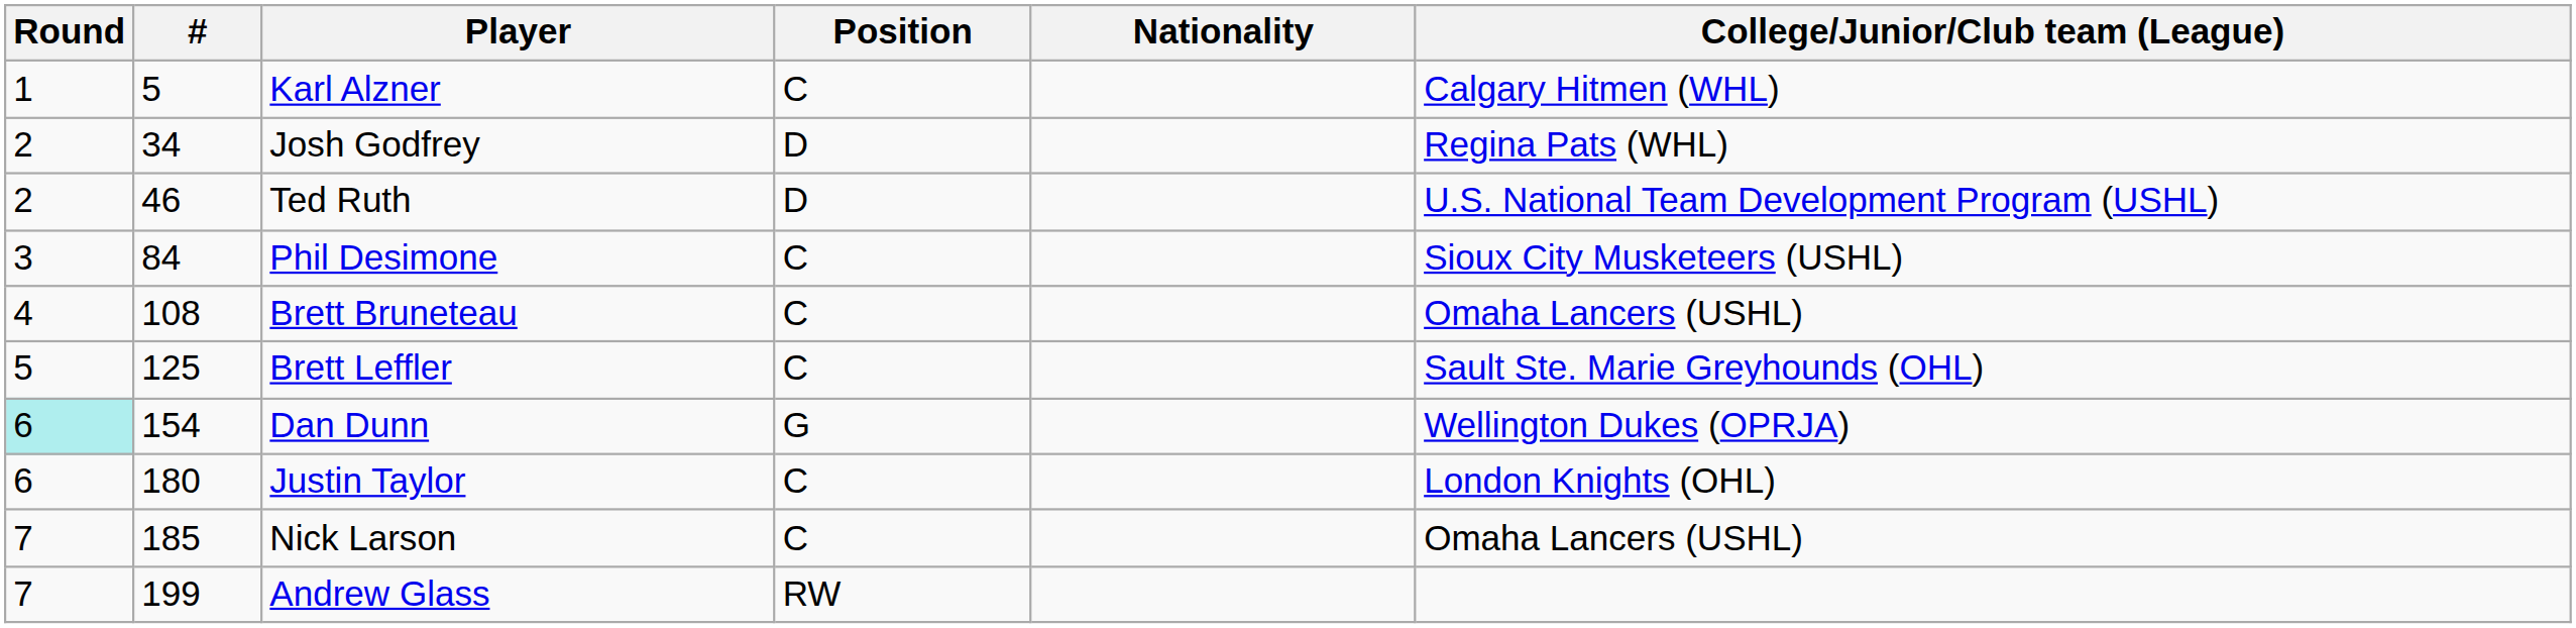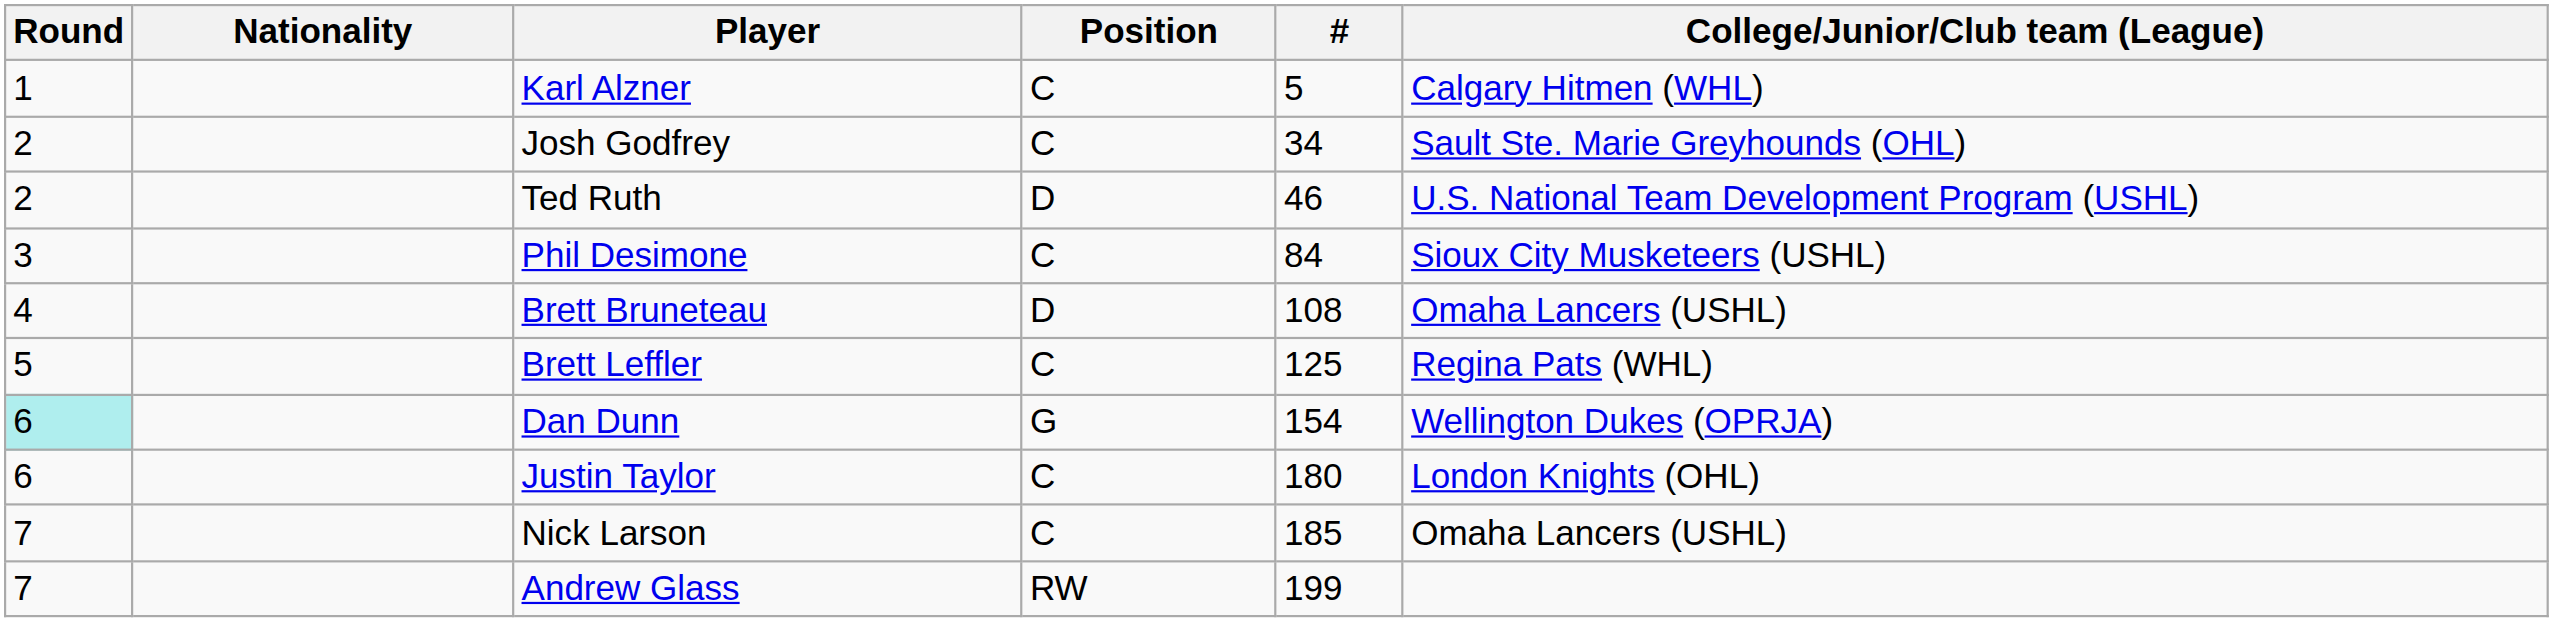columns swapped: # <-> Nationality
Josh Godfrey | Position: D -> C
Josh Godfrey | College/Junior/Club team (League): Regina Pats (WHL) -> Sault Ste. Marie Greyhounds (OHL)
Brett Bruneteau | Position: C -> D
Brett Leffler | College/Junior/Club team (League): Sault Ste. Marie Greyhounds (OHL) -> Regina Pats (WHL)
